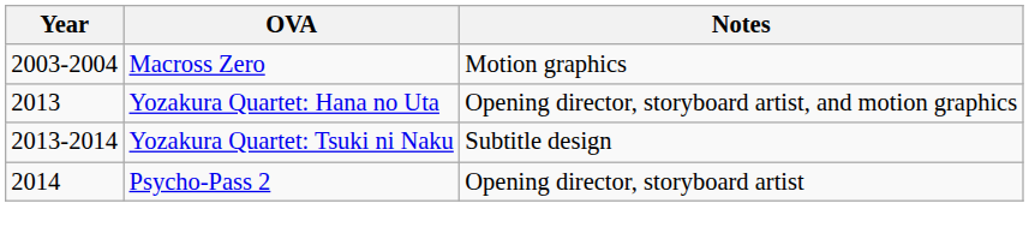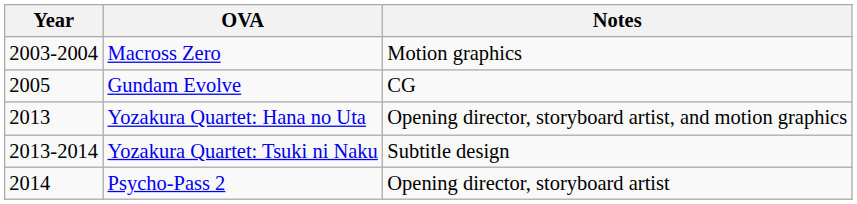+ row: 2005 | Gundam Evolve | CG
